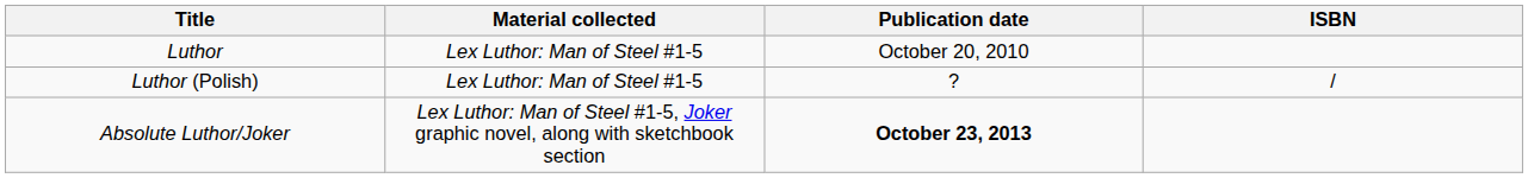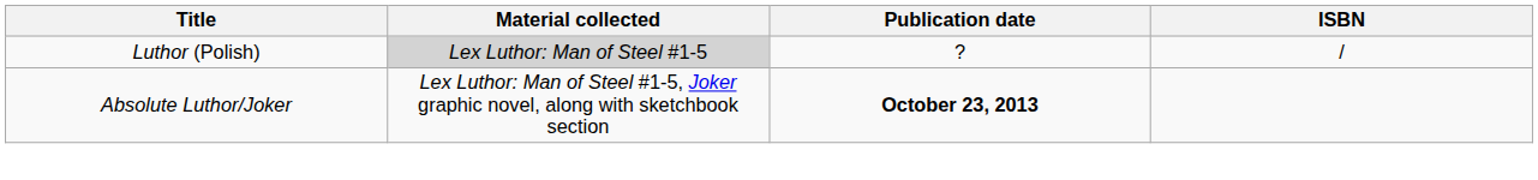- row: Luthor | Lex Luthor: Man of Steel #1-5 | October 20, 2010
Luthor (Polish) | Material collected: no background -> lightgrey background
